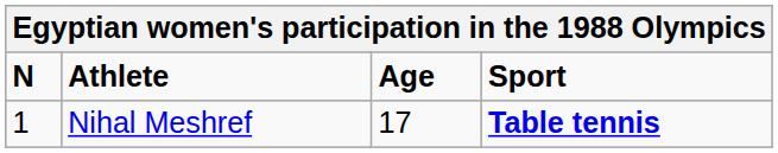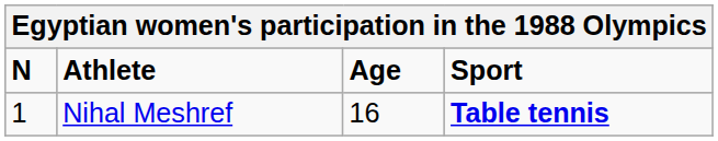Nihal Meshref | Age: 17 -> 16
